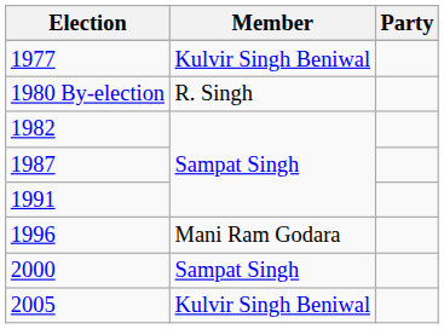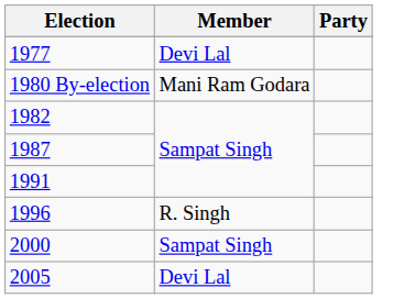1977 | Member: Kulvir Singh Beniwal -> Devi Lal
1980 By-election | Member: R. Singh -> Mani Ram Godara
1996 | Member: Mani Ram Godara -> R. Singh
2005 | Member: Kulvir Singh Beniwal -> Devi Lal
